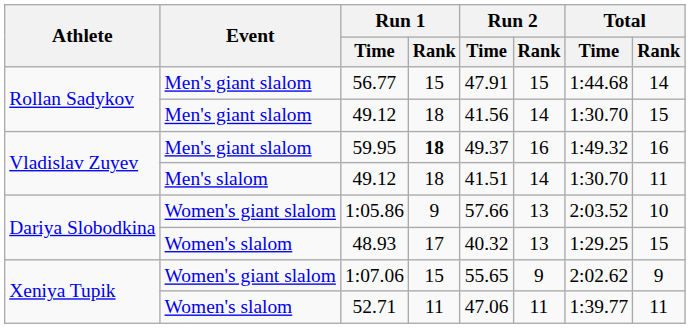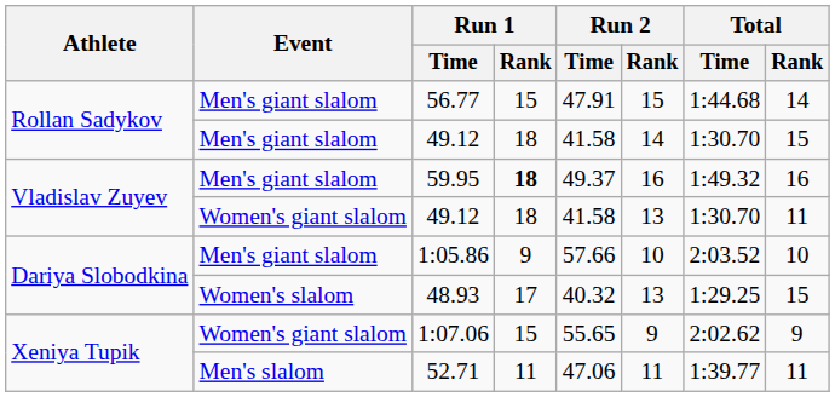Rollan Sadykov / 49.12 | Run 2 / Time: 41.56 -> 41.58
Vladislav Zuyev / 49.12 | Event: Men's slalom -> Women's giant slalom
Vladislav Zuyev / 49.12 | Run 2 / Time: 41.51 -> 41.58
Vladislav Zuyev / 49.12 | Run 2 / Rank: 14 -> 13
1:05.86 | Event: Women's giant slalom -> Men's giant slalom
1:05.86 | Run 2 / Rank: 13 -> 10
52.71 | Event: Women's slalom -> Men's slalom
